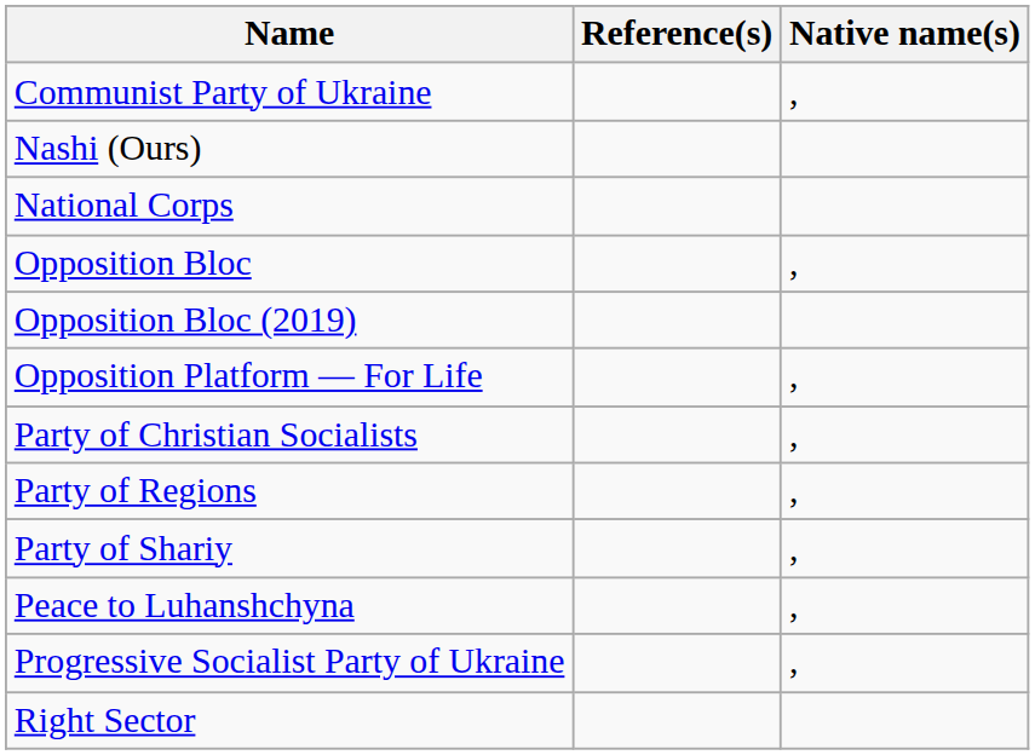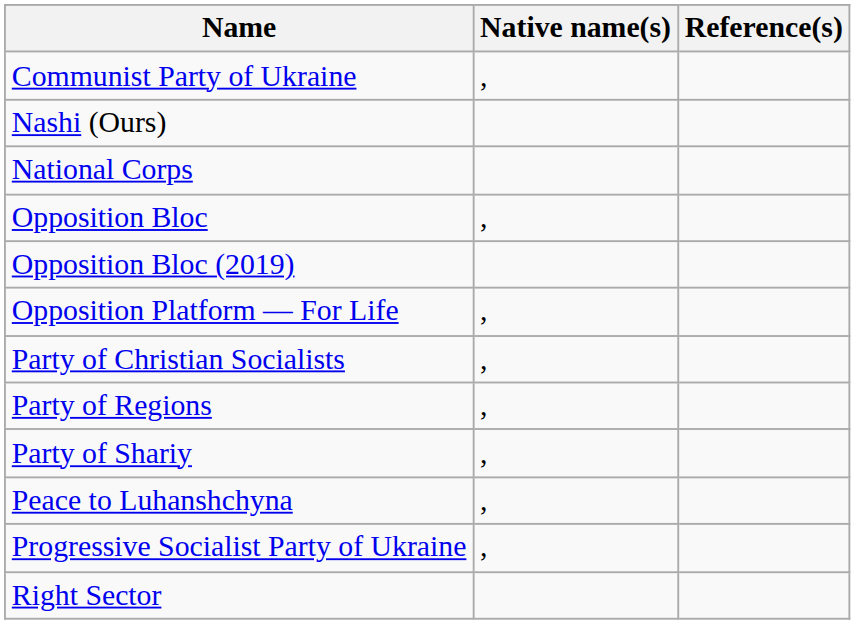columns swapped: Native name(s) <-> Reference(s)
